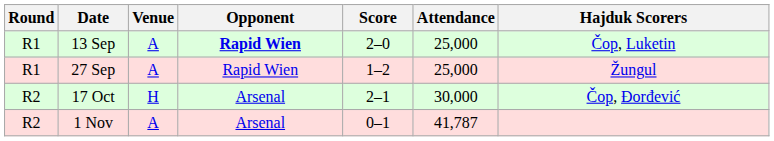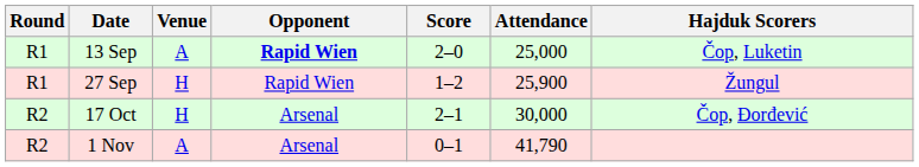27 Sep | Venue: A -> H
27 Sep | Attendance: 25,000 -> 25,900
1 Nov | Attendance: 41,787 -> 41,790
